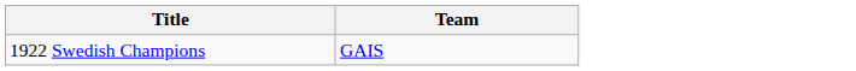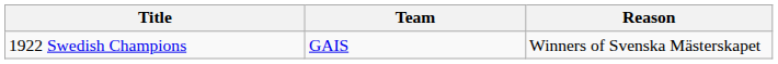+ column: Reason | Winners of Svenska Mästerskapet
